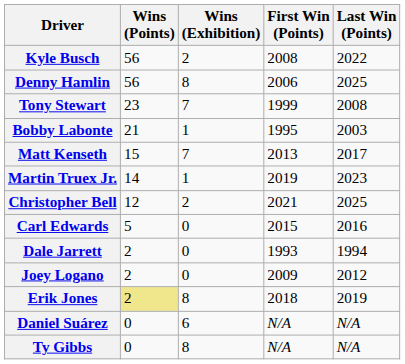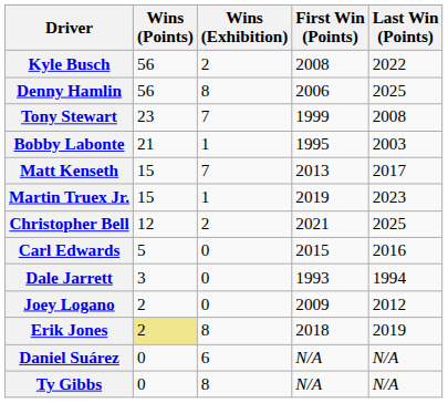Martin Truex Jr. | Wins (Points): 14 -> 15
Dale Jarrett | Wins (Points): 2 -> 3
